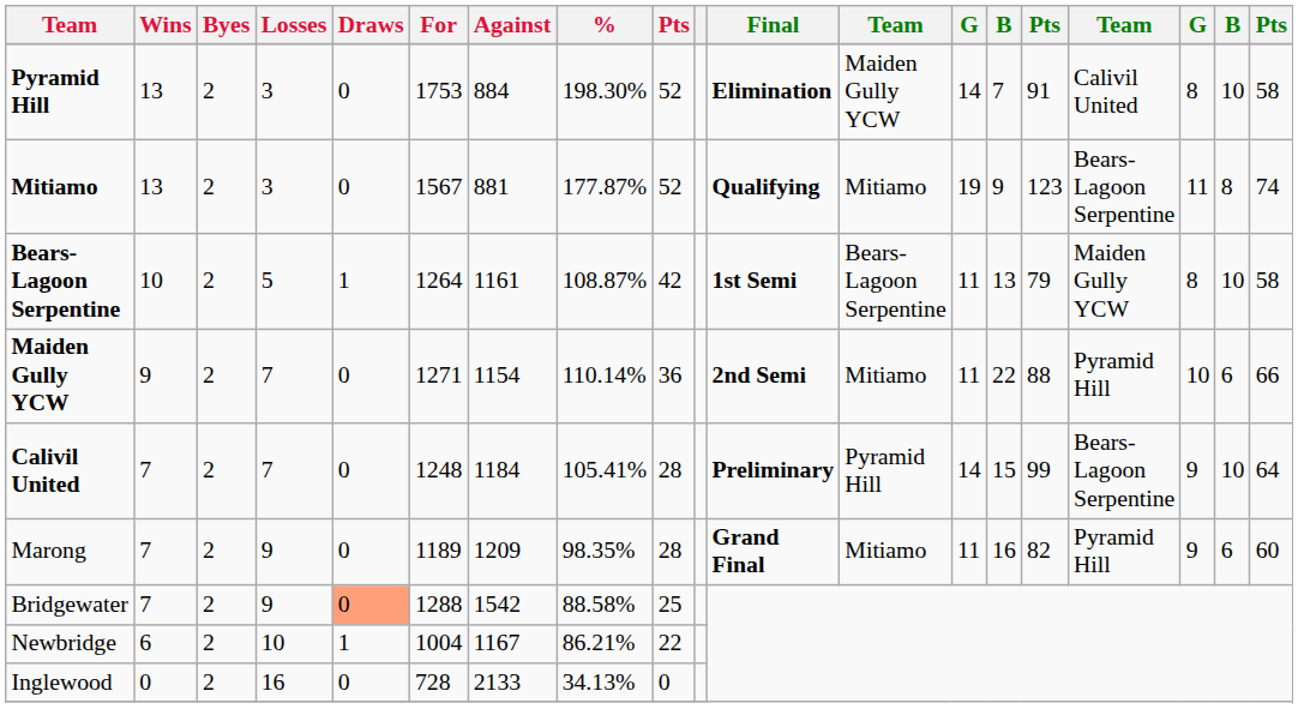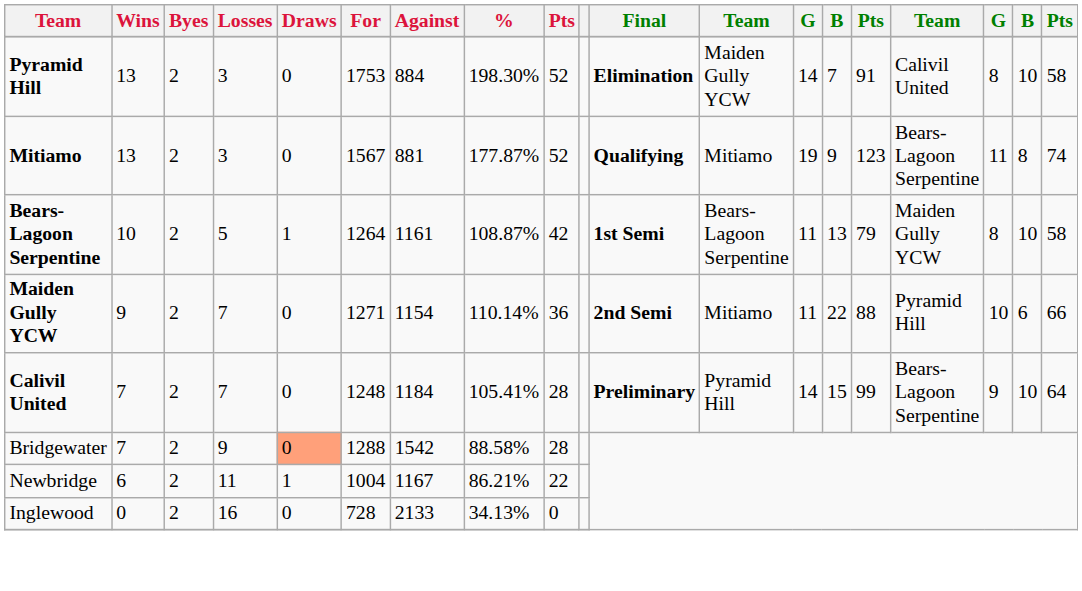- row: Marong | 7 | 2 | 9 | 0 | 1189 | 1209 | 98.35% | 28 | Grand Final | Mitiamo | 11 | 16 | 82 | Pyramid Hill | 9 | 6 | 60
Bridgewater | column 9: 25 -> 28
Newbridge | Losses: 10 -> 11
